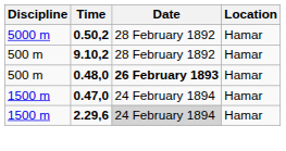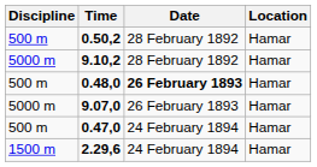0.50,2 | Discipline: 5000 m -> 500 m
9.10,2 | Discipline: 500 m -> 5000 m
+ row: 5000 m | 9.07,0 | 26 February 1893 | Hamar
0.47,0 | Discipline: 1500 m -> 500 m
2.29,6 | Date: lightgrey background -> no background
